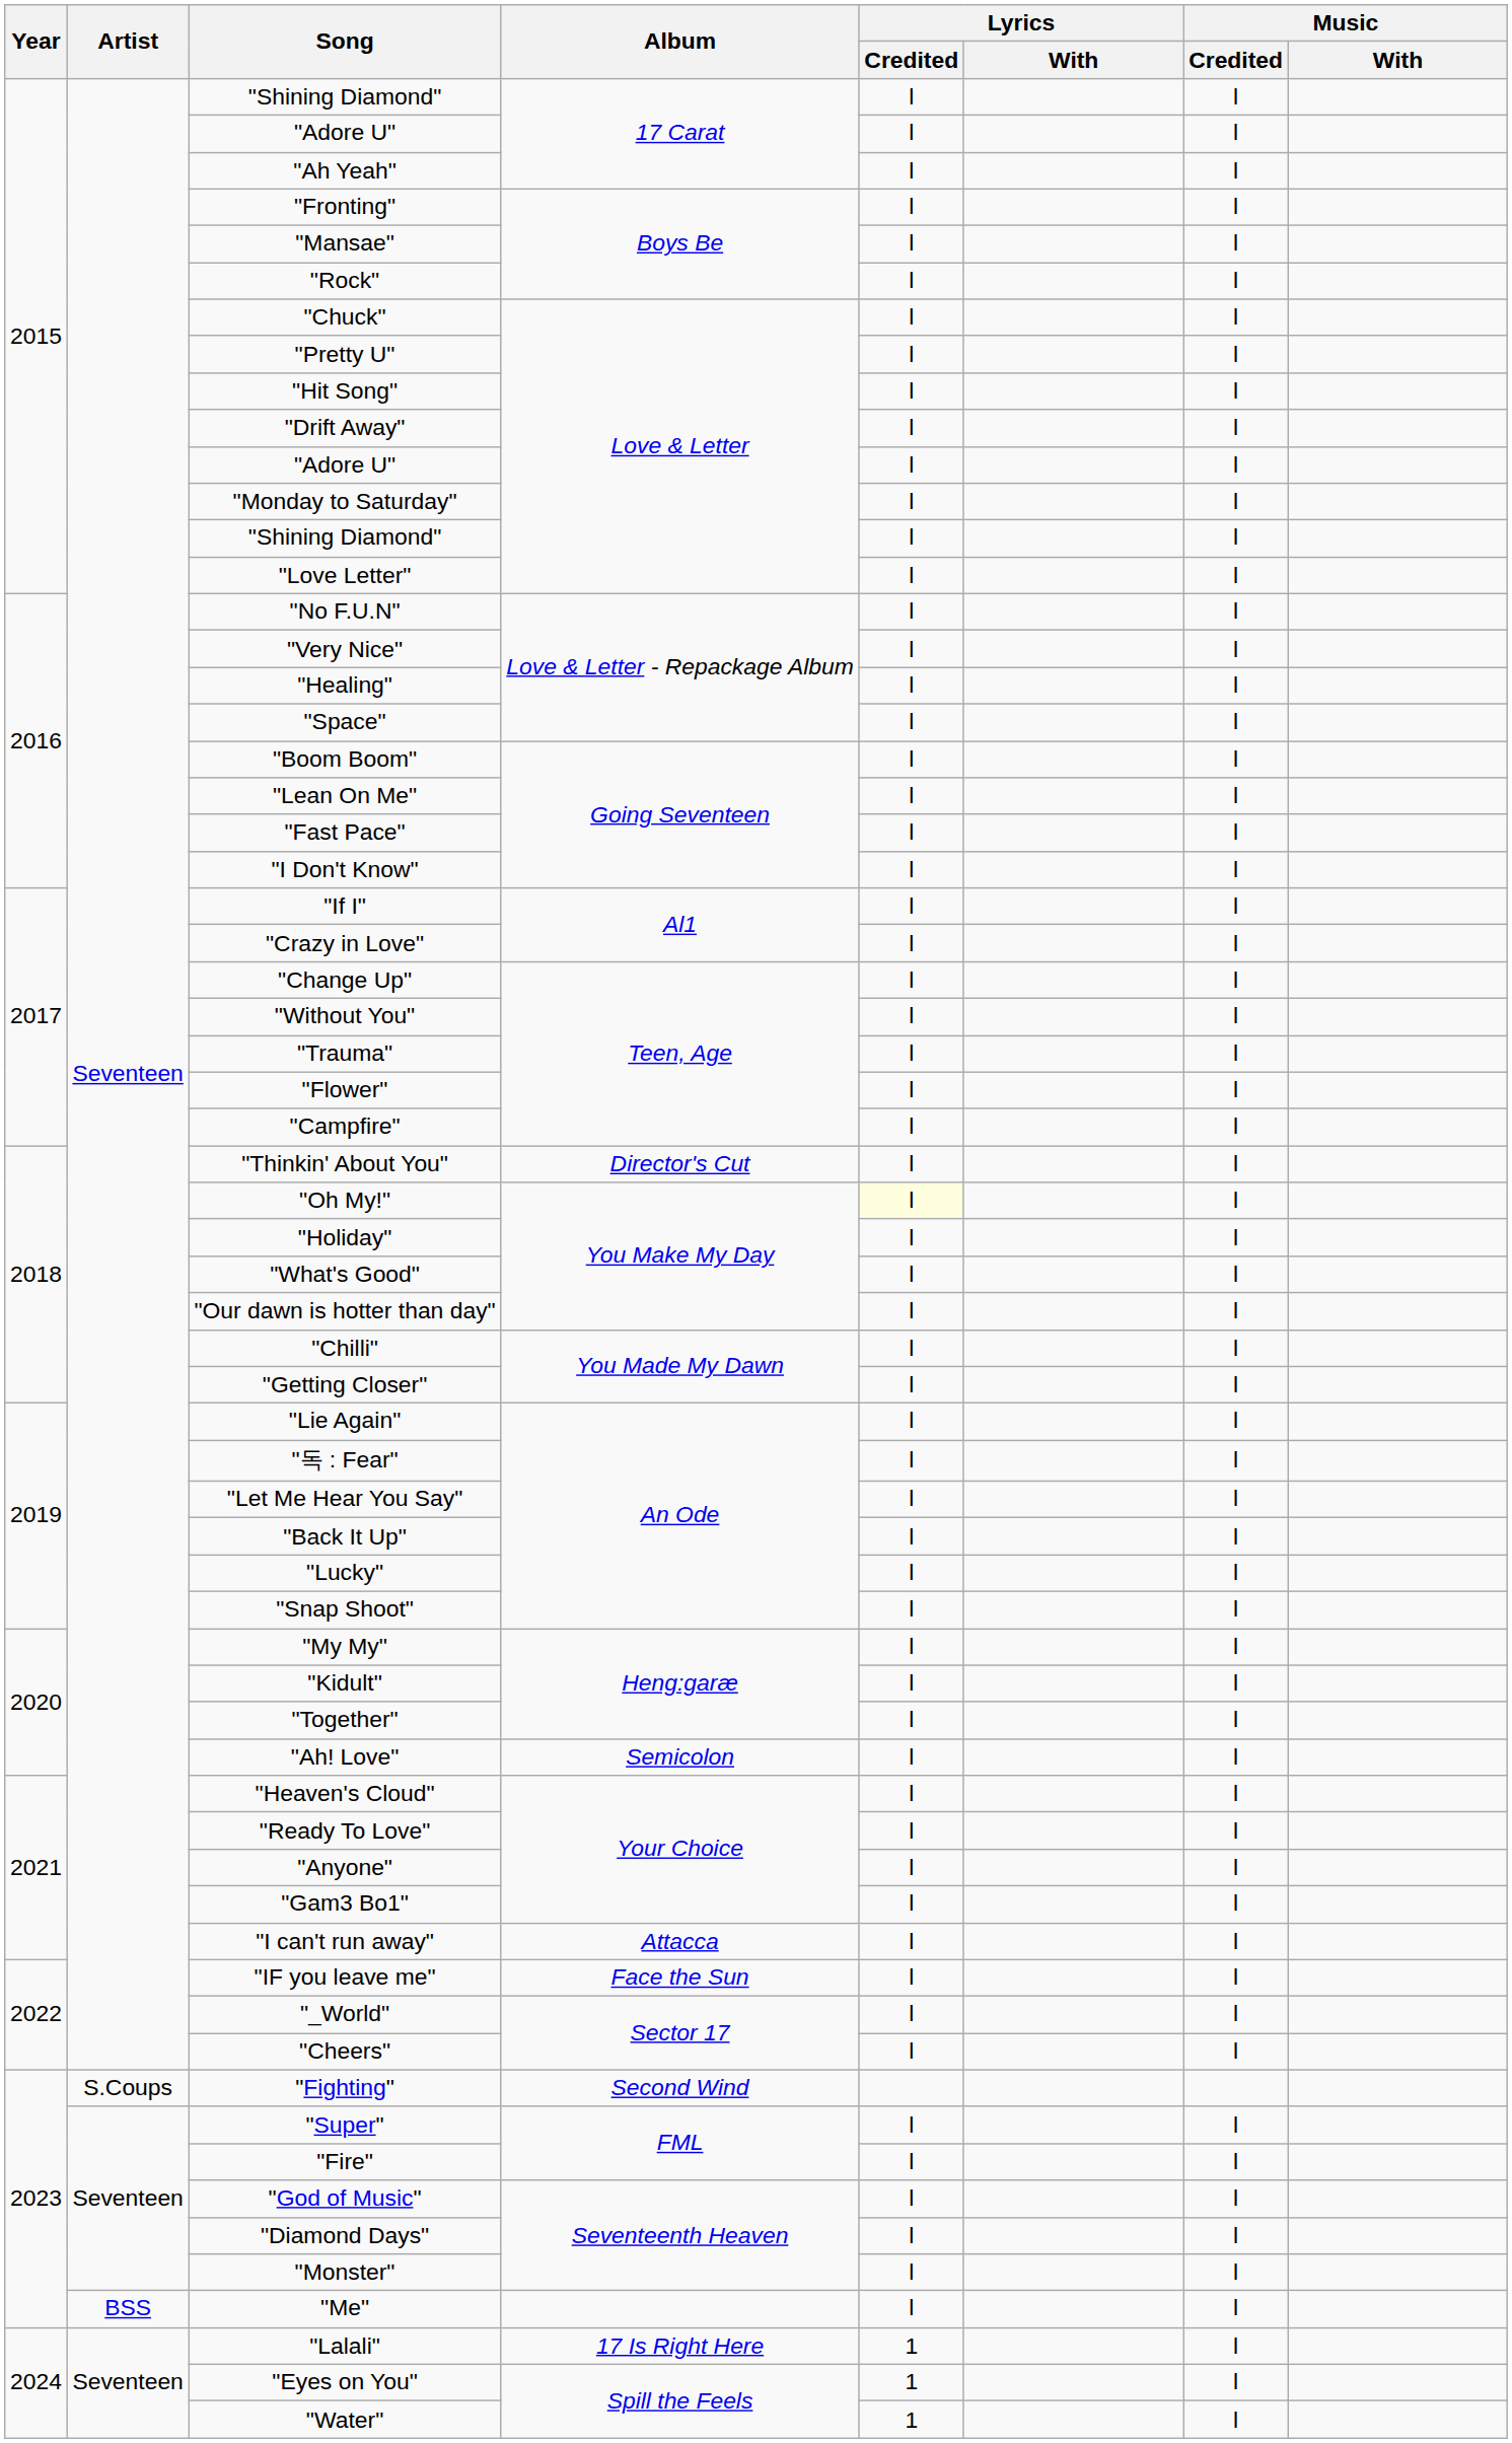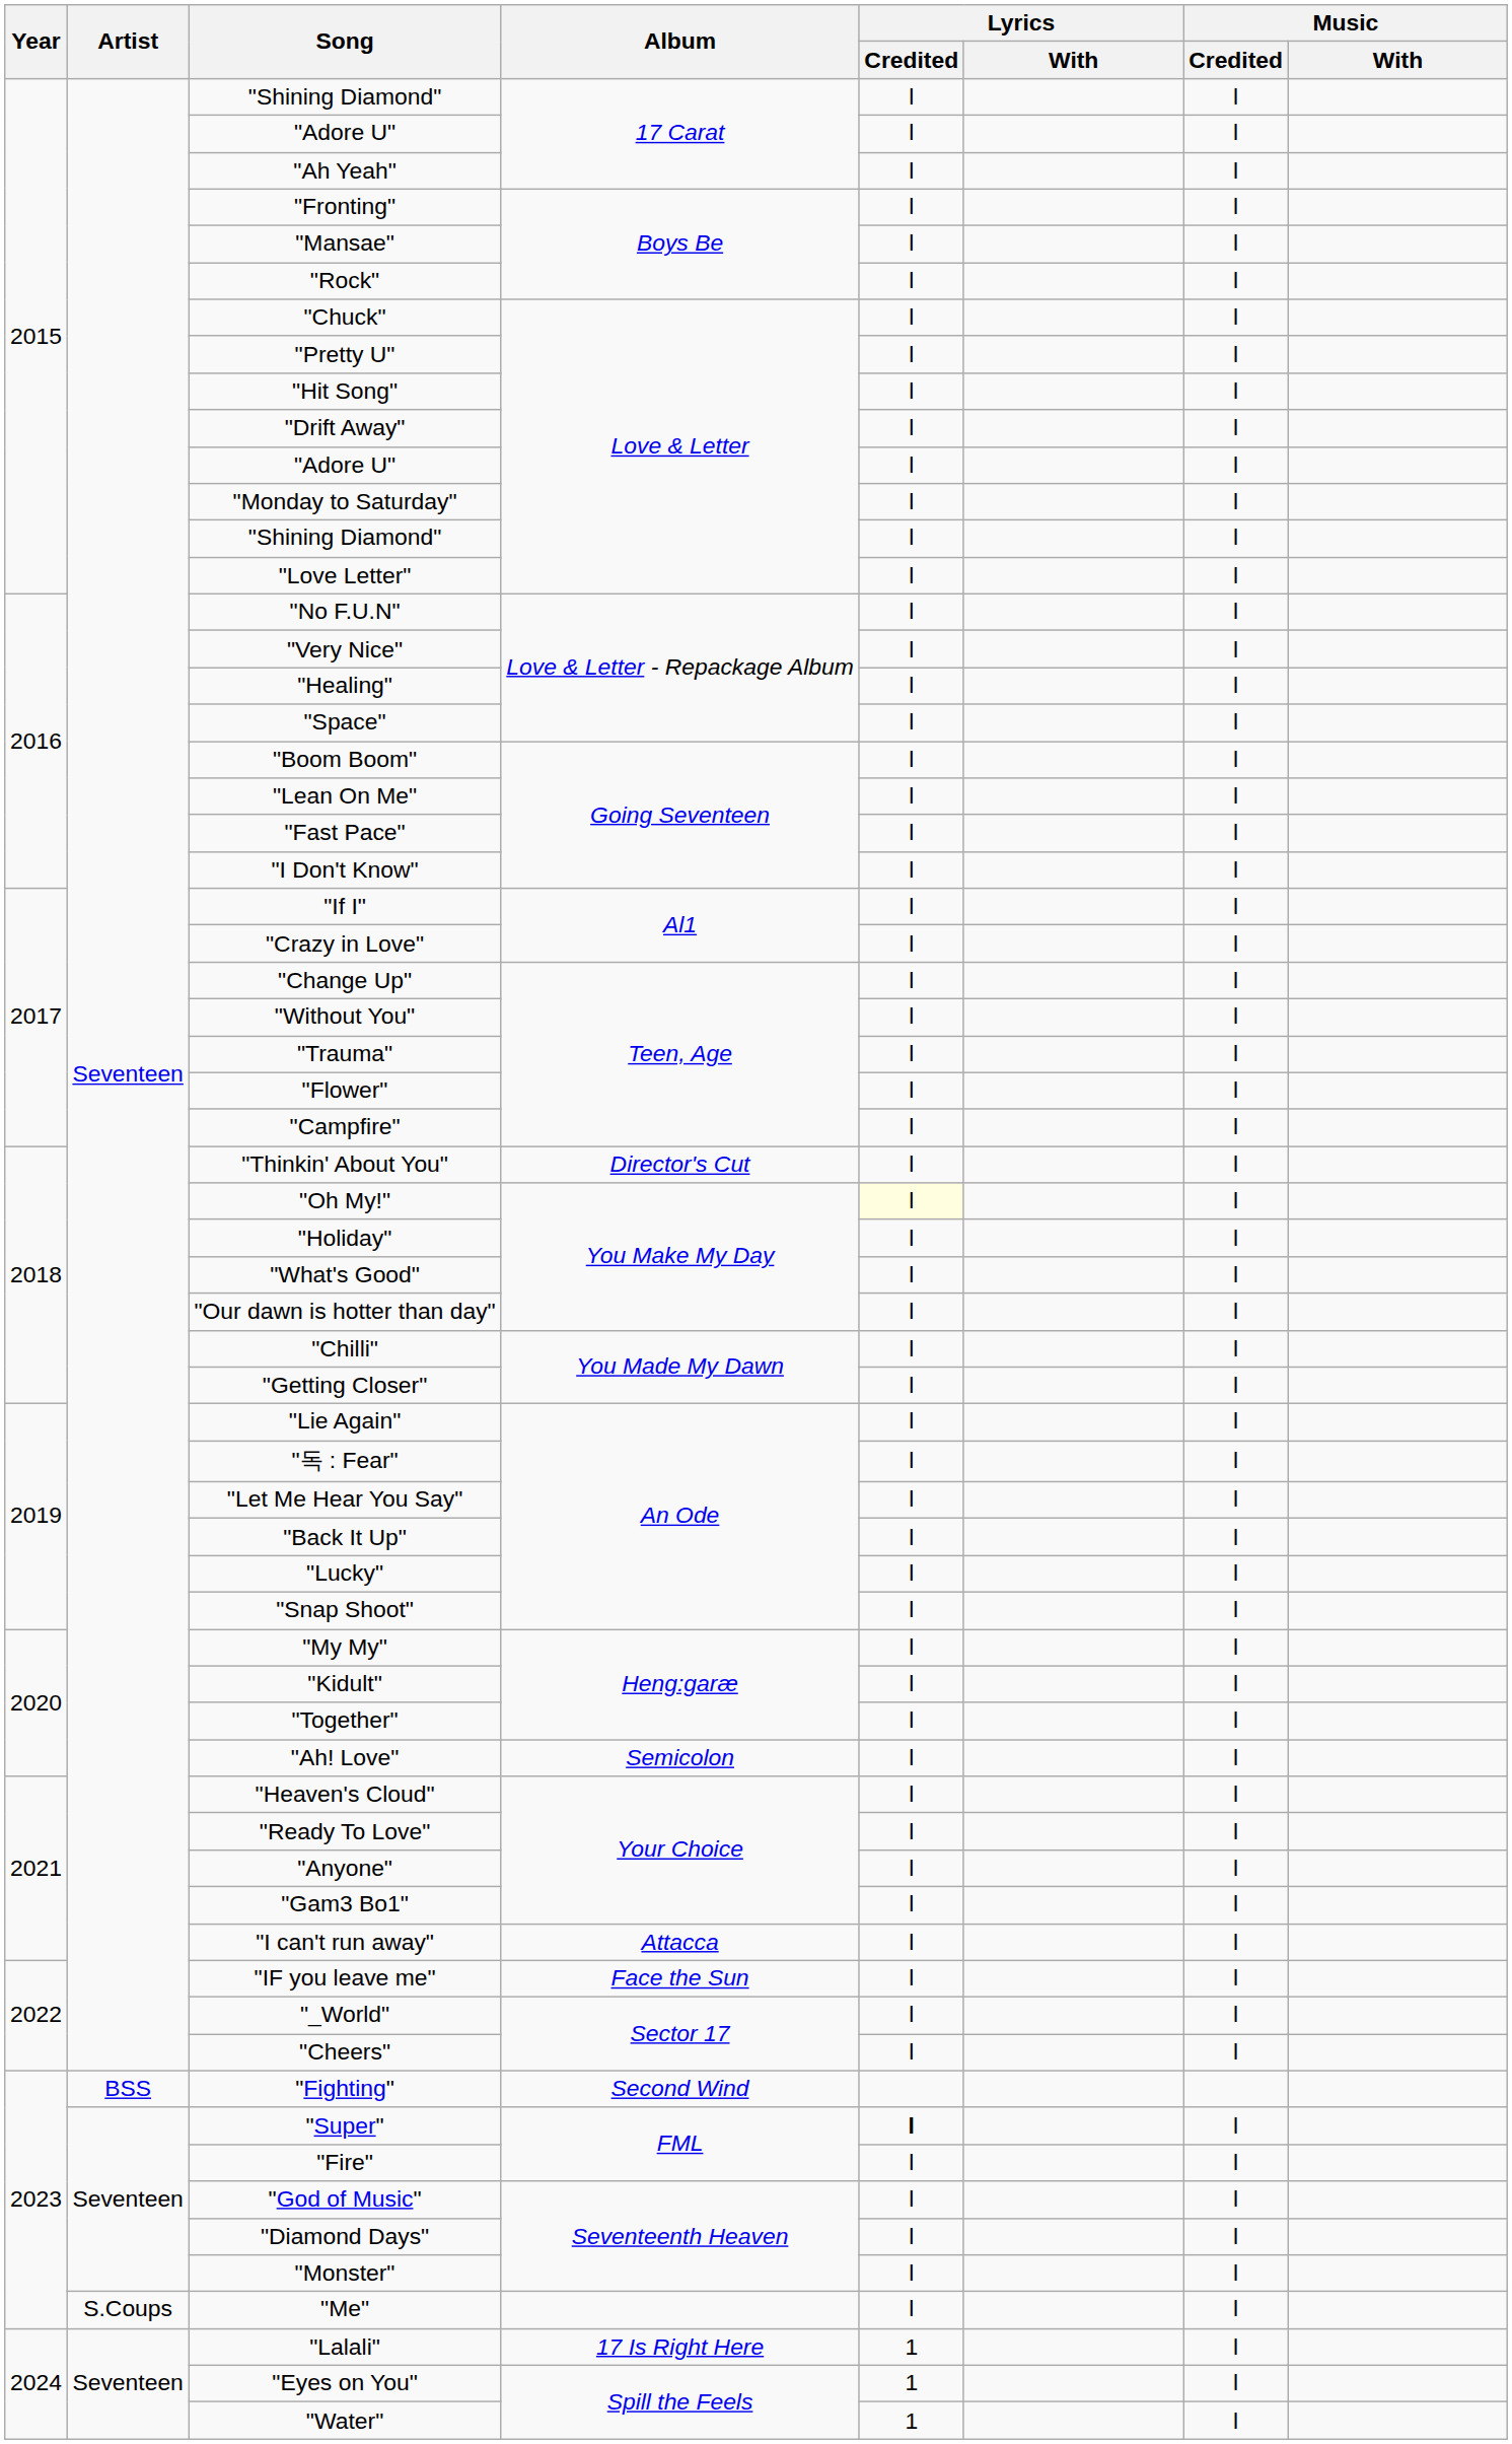"Fighting" | Artist: S.Coups -> BSS
"Super" | Lyrics / Credited: normal -> bold
"Me" | Artist: BSS -> S.Coups
